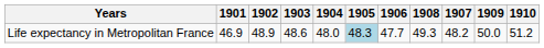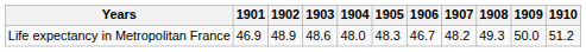columns swapped: 1907 <-> 1908
Life expectancy in Metropolitan France | 1905: lightblue background -> no background
Life expectancy in Metropolitan France | 1906: 47.7 -> 46.7
